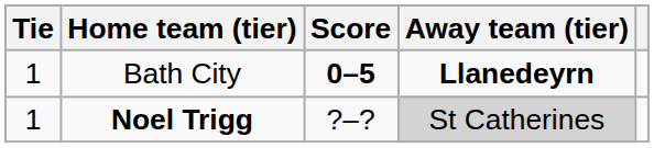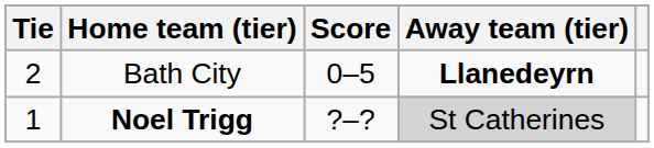Bath City | Tie: 1 -> 2
Bath City | Score: bold -> normal
